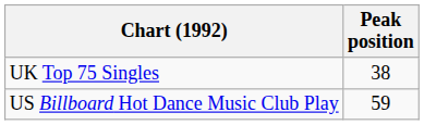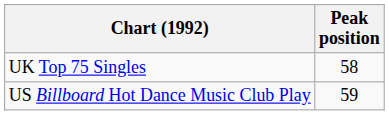UK Top 75 Singles | Peak position: 38 -> 58
